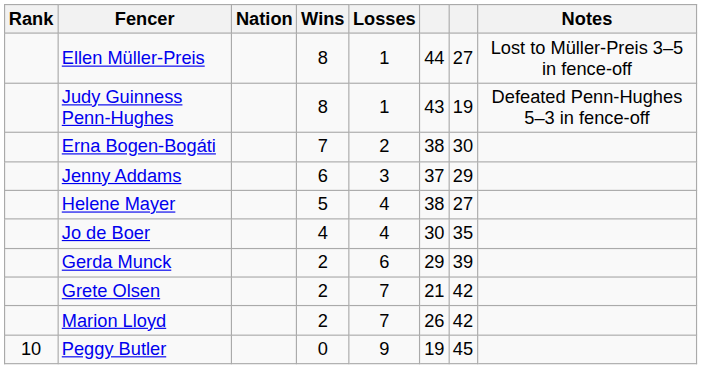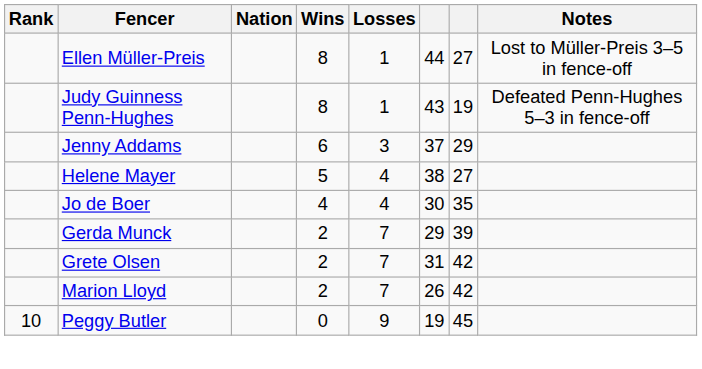- row: Erna Bogen-Bogáti | 7 | 2 | 38 | 30
Gerda Munck | Losses: 6 -> 7
Grete Olsen | column 6: 21 -> 31
